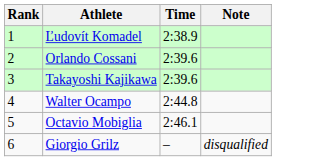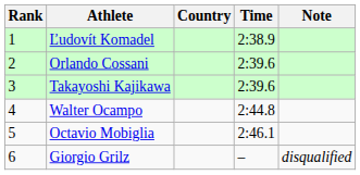+ column: Country
